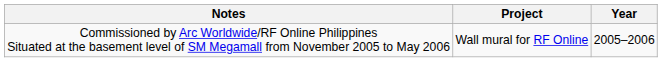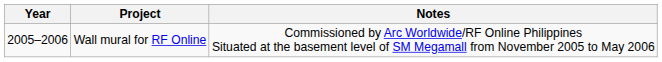columns swapped: Year <-> Notes
